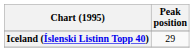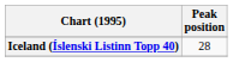Iceland (Íslenski Listinn Topp 40) | Peak position: 29 -> 28
